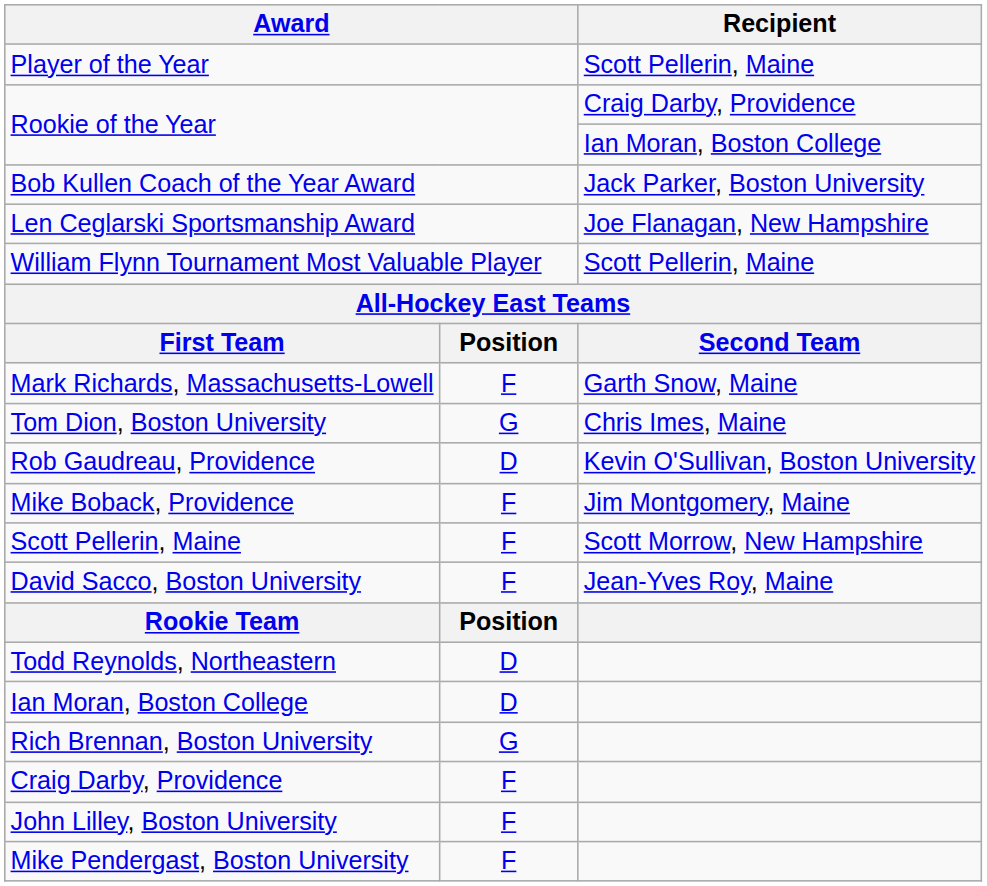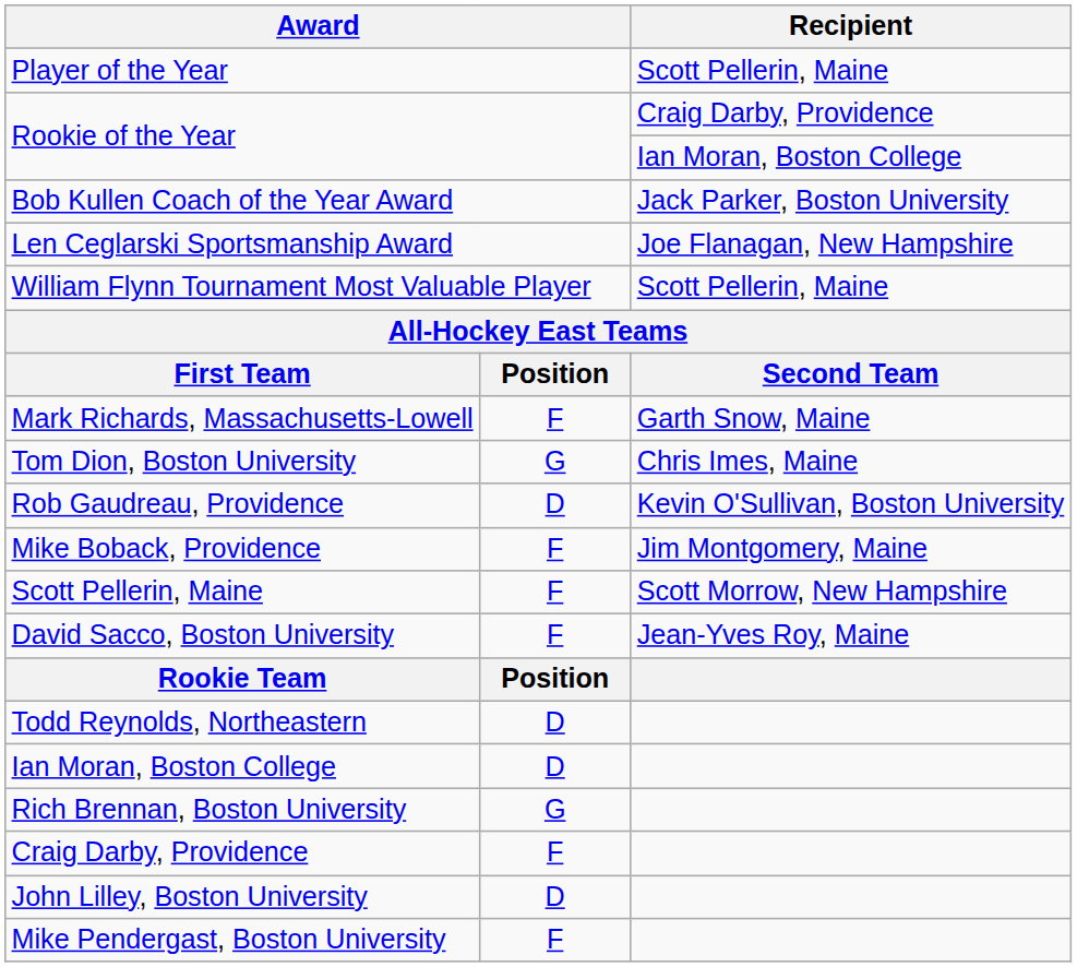John Lilley, Boston University | column 2: F -> D
